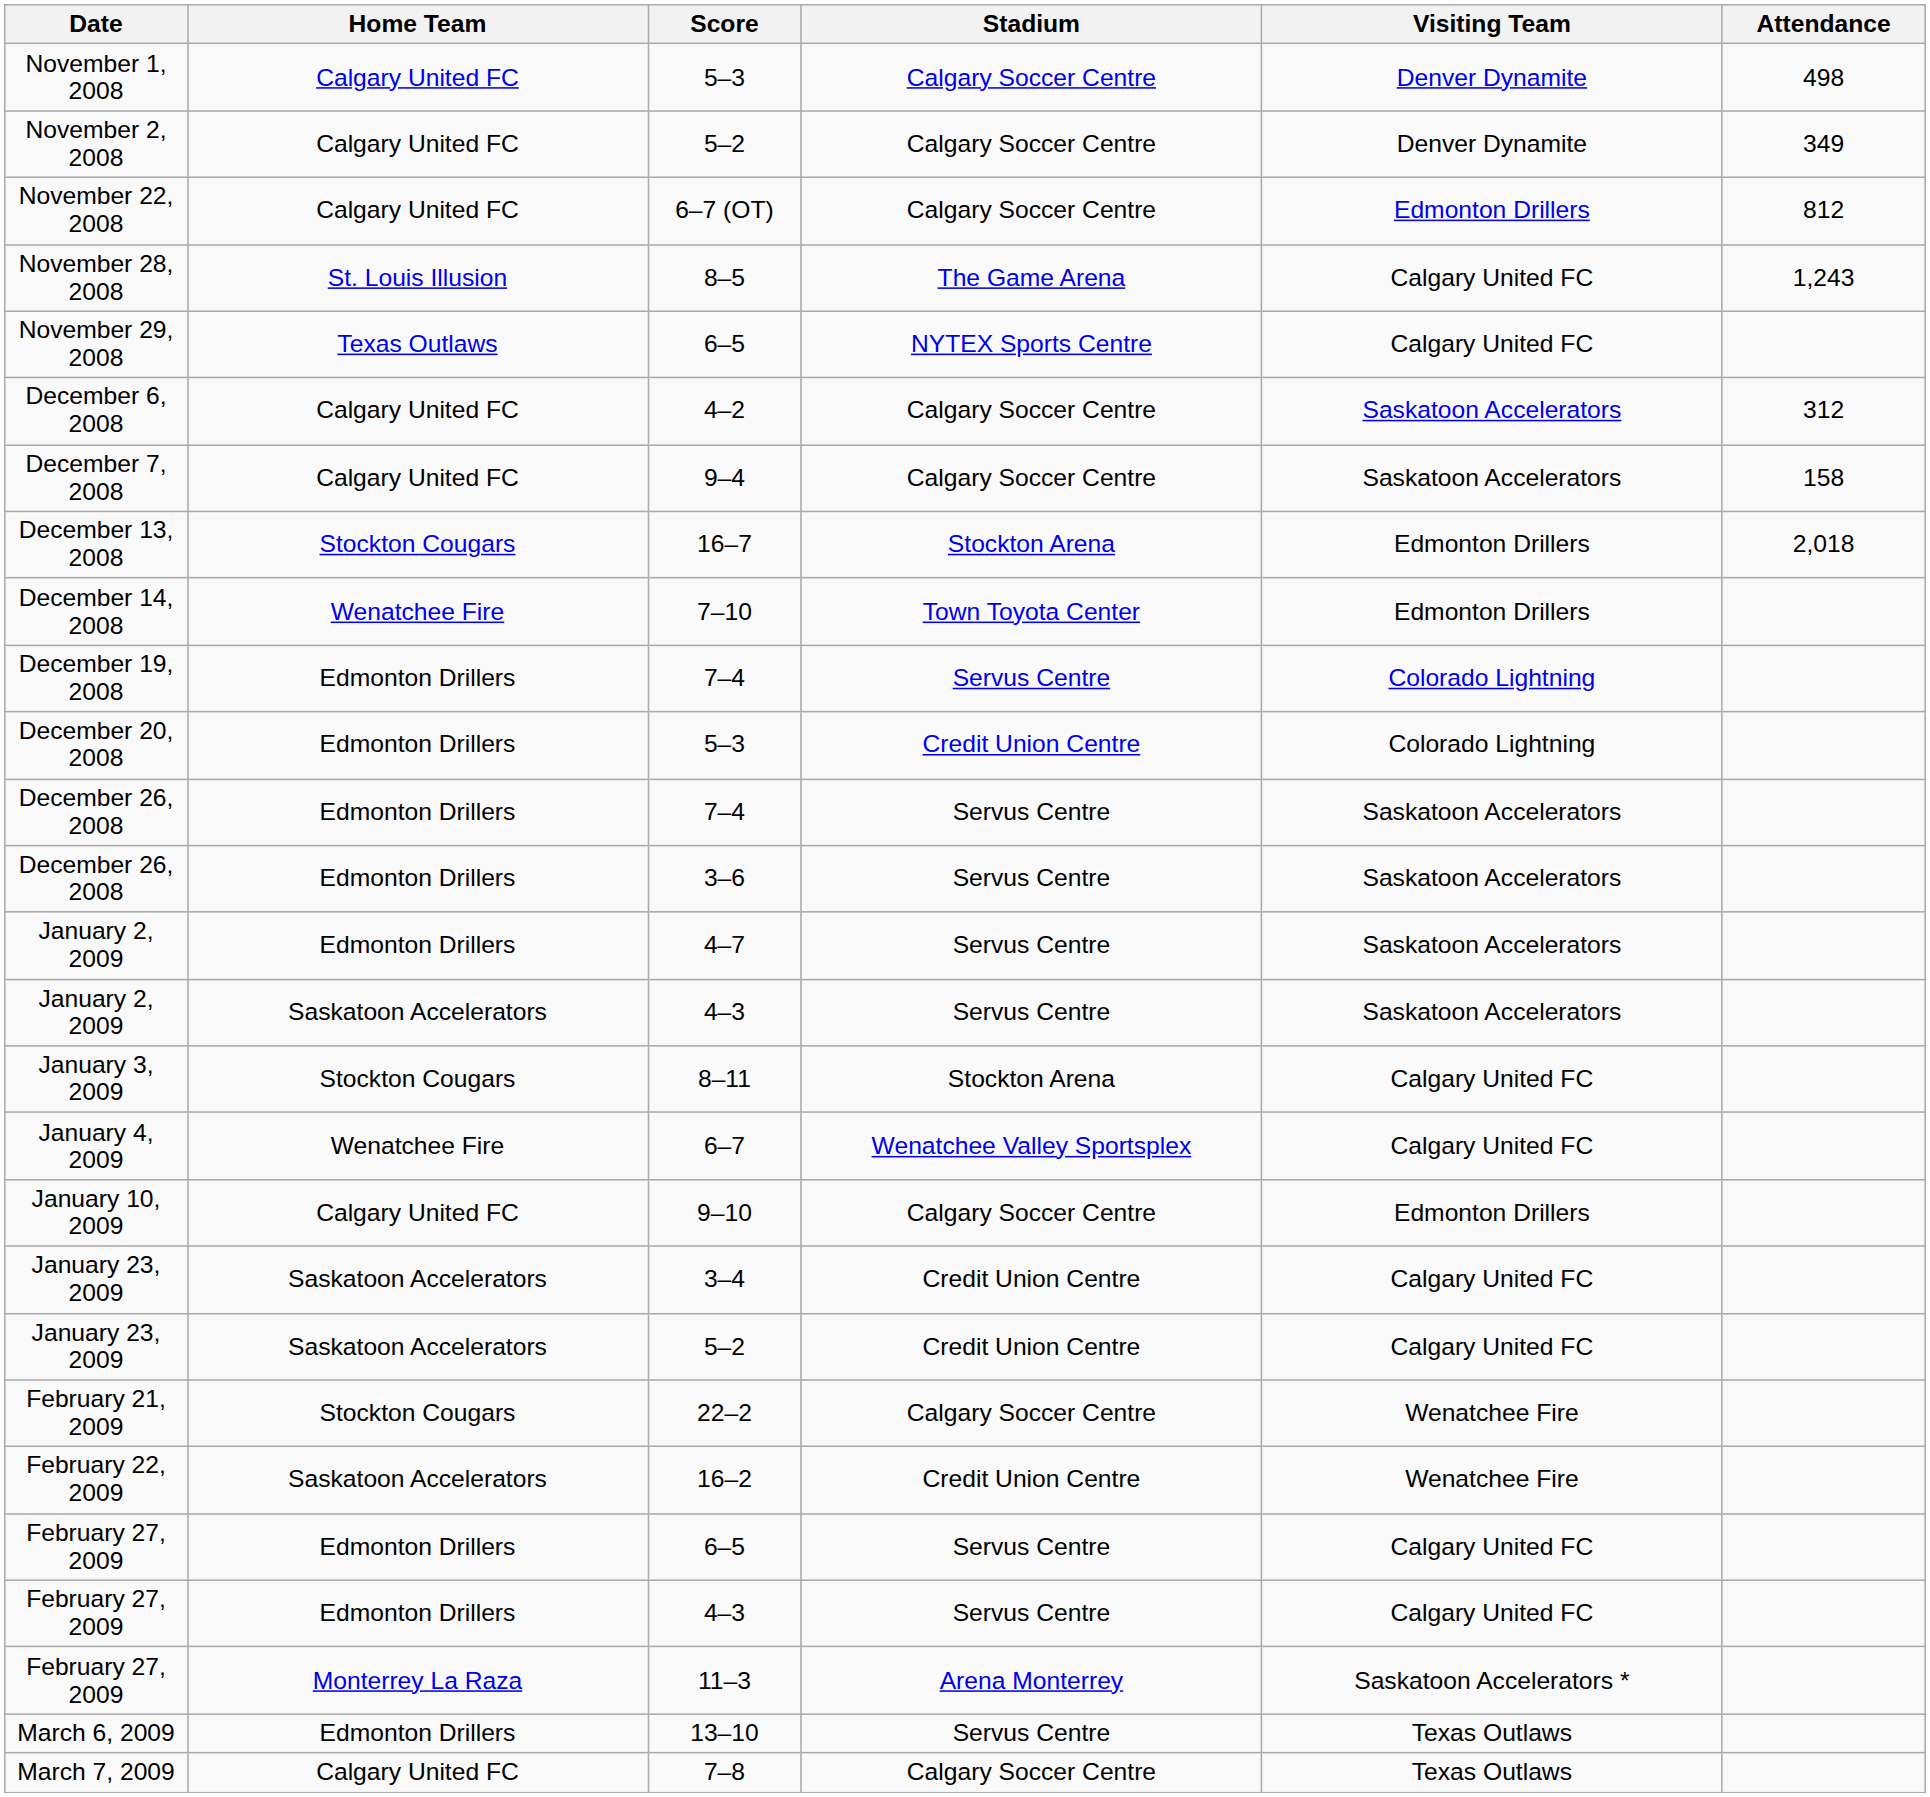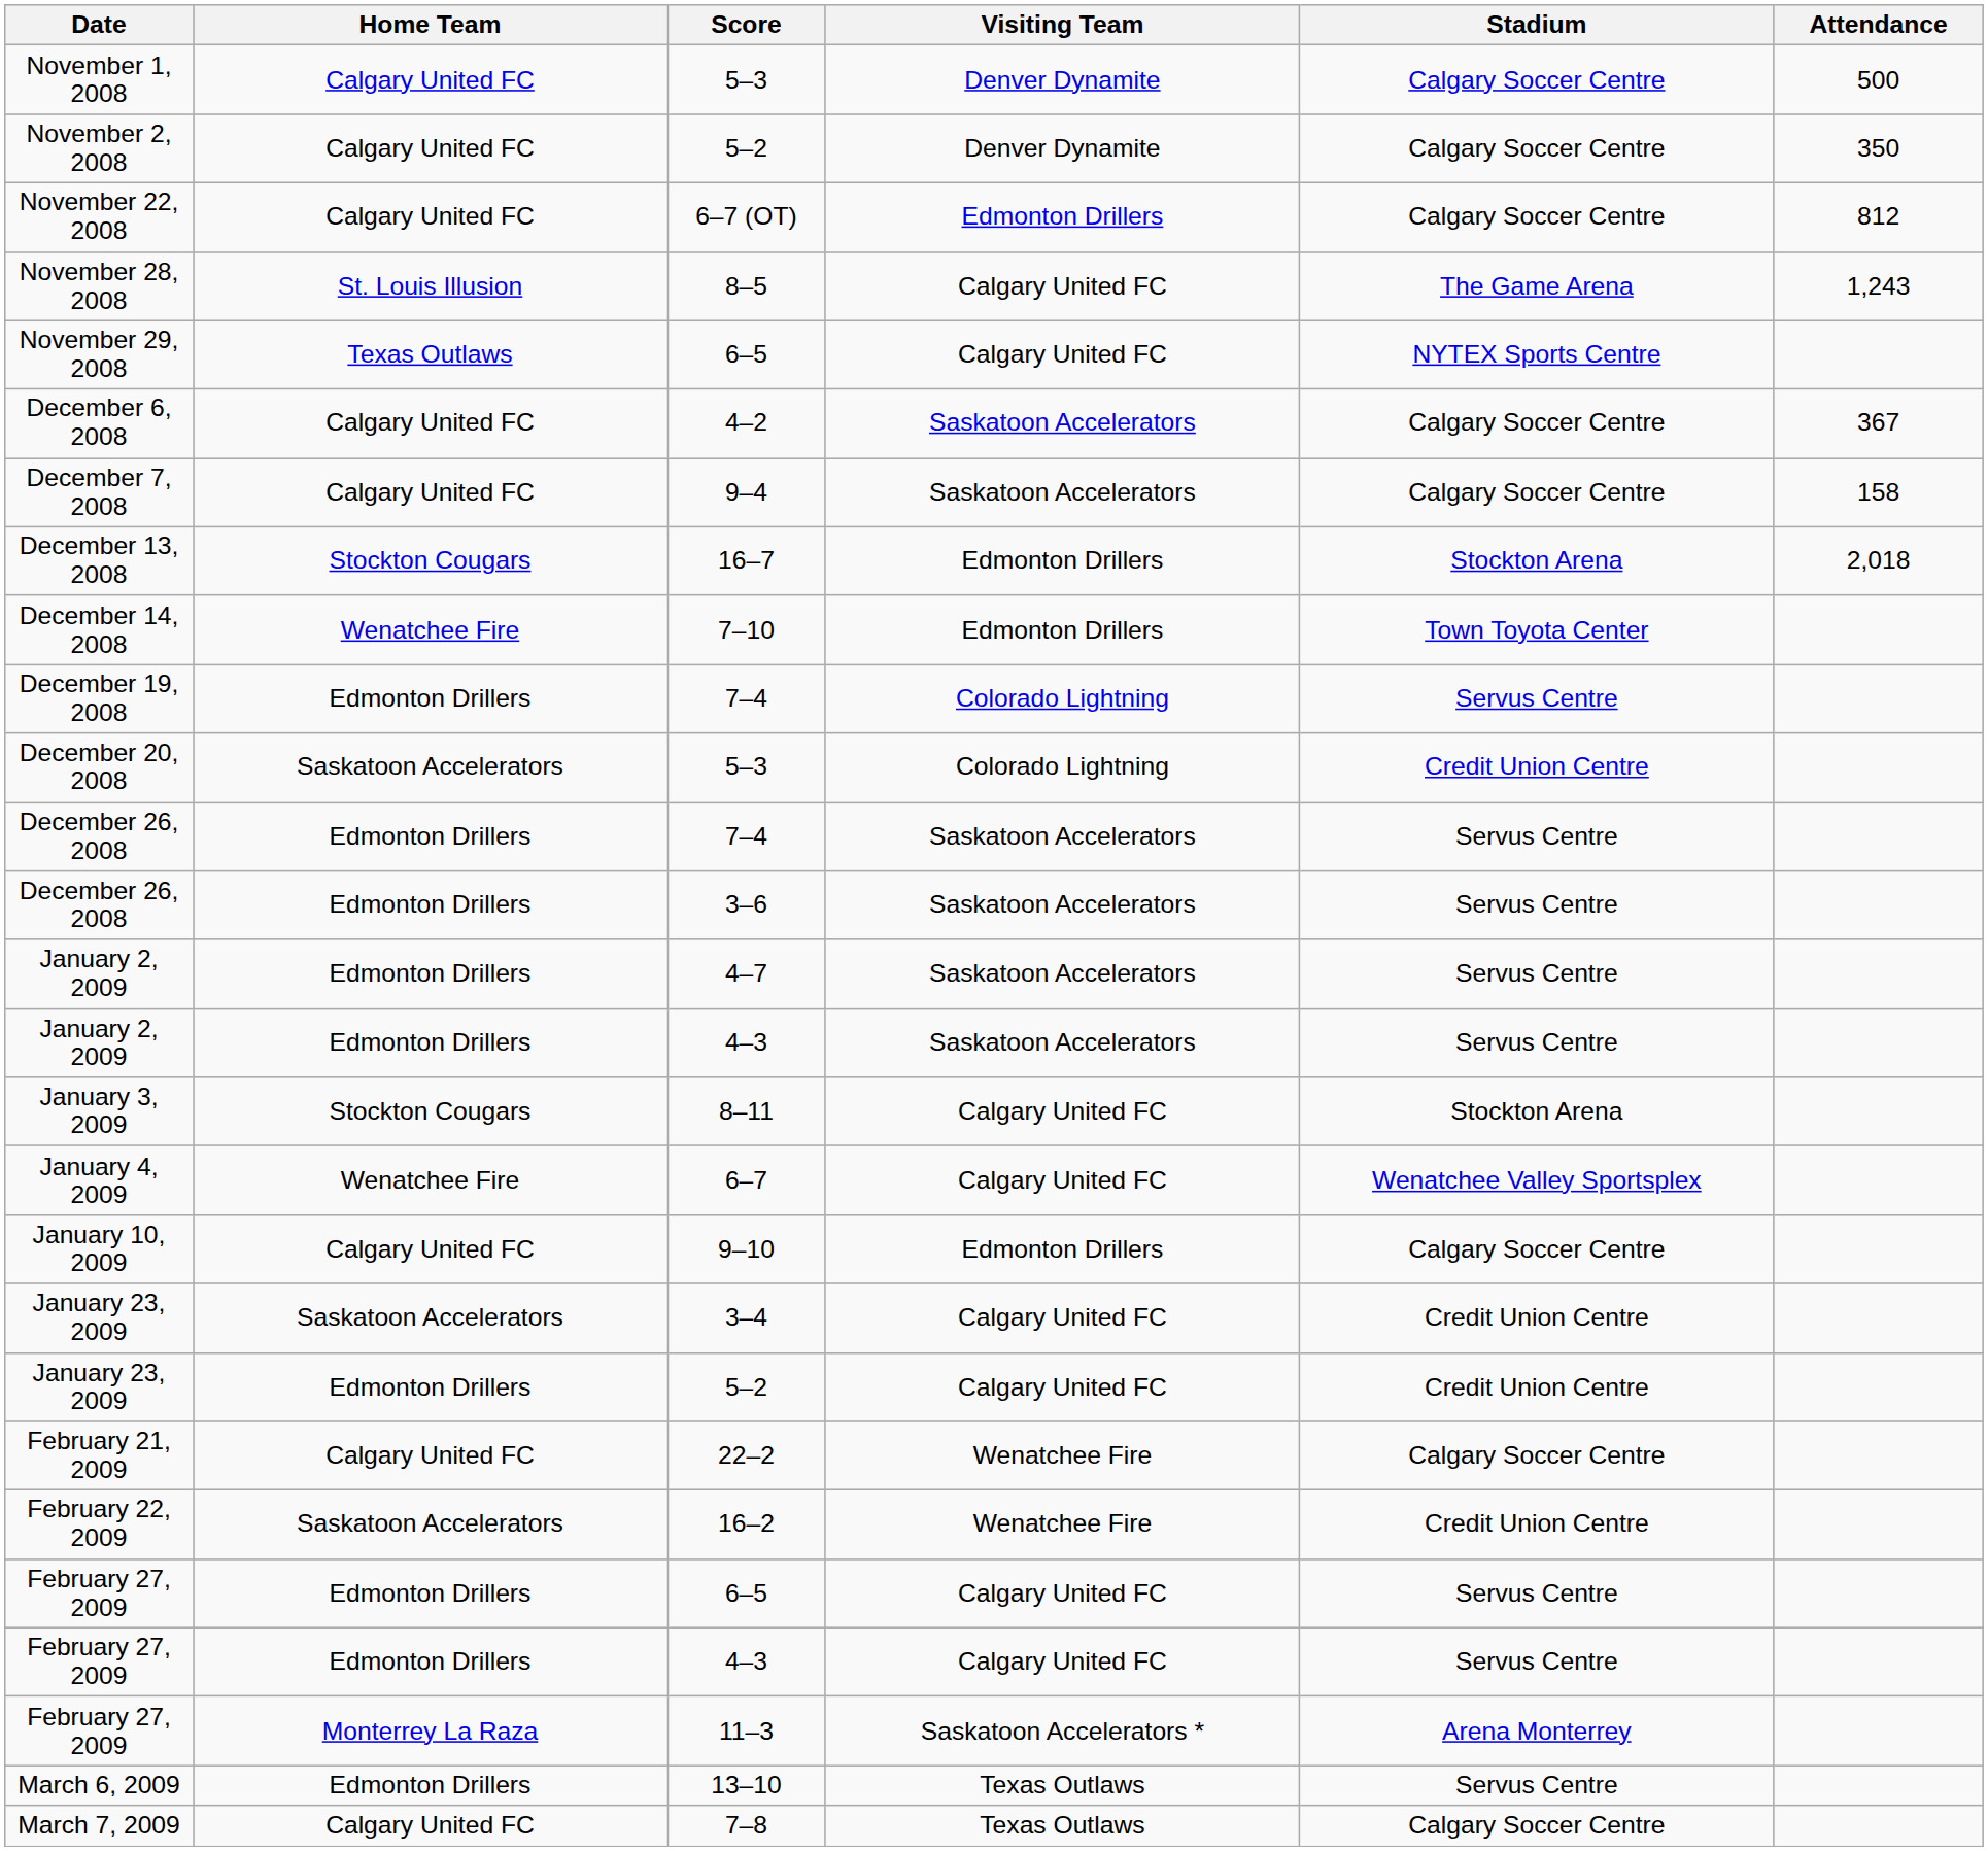columns swapped: Visiting Team <-> Stadium
November 1, 2008 | Attendance: 498 -> 500
November 2, 2008 | Attendance: 349 -> 350
December 6, 2008 | Attendance: 312 -> 367
December 20, 2008 | Home Team: Edmonton Drillers -> Saskatoon Accelerators
January 2, 2009 / 4–3 | Home Team: Saskatoon Accelerators -> Edmonton Drillers
January 23, 2009 / 5–2 | Home Team: Saskatoon Accelerators -> Edmonton Drillers
February 21, 2009 | Home Team: Stockton Cougars -> Calgary United FC
